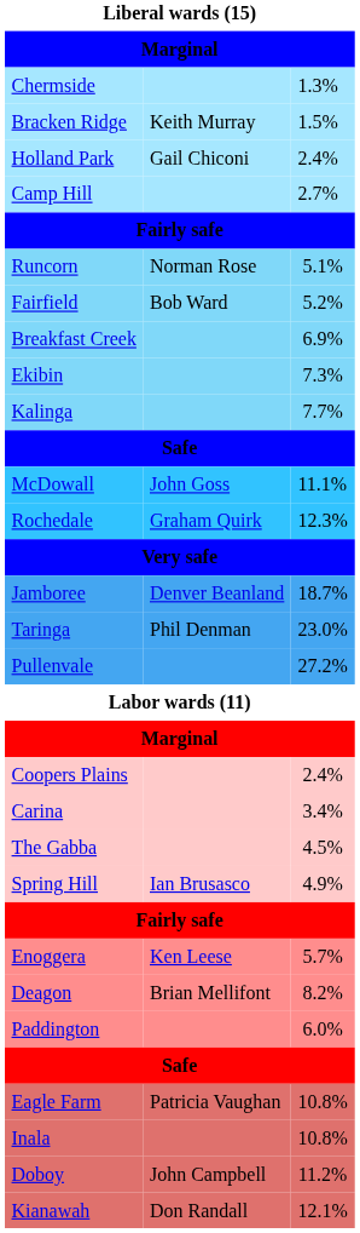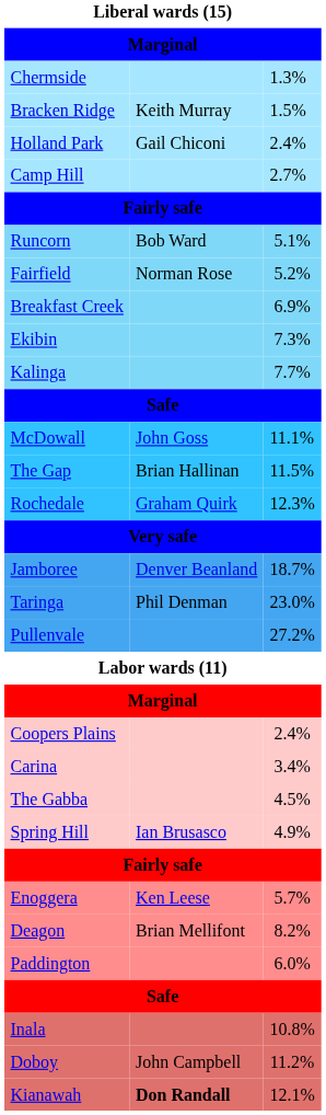Runcorn | column 2: Norman Rose -> Bob Ward
Fairfield | column 2: Bob Ward -> Norman Rose
+ row: The Gap | Brian Hallinan | 11.5%
- row: Eagle Farm | Patricia Vaughan | 10.8%
Kianawah | column 2: normal -> bold
